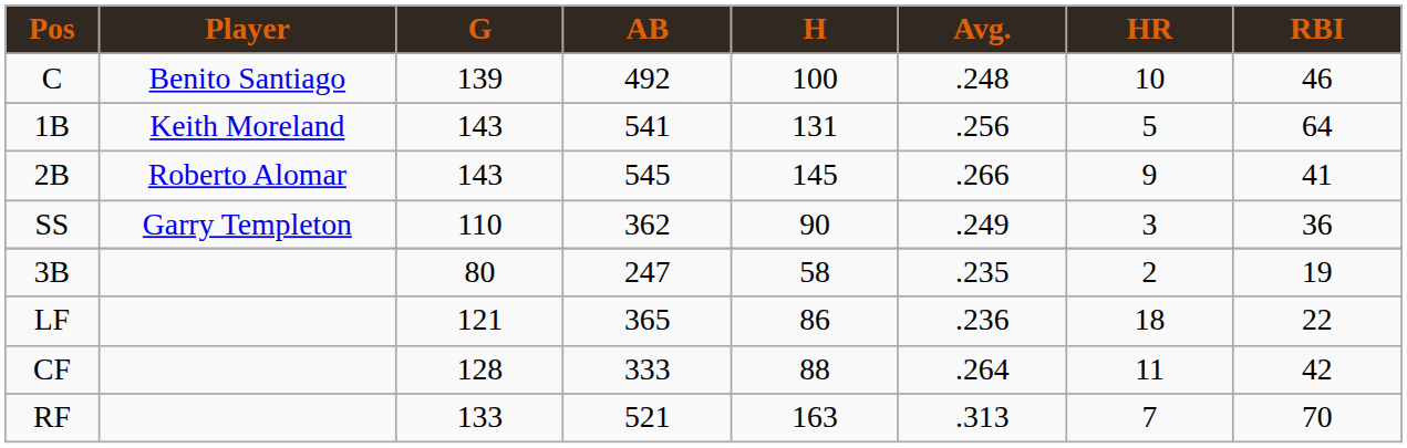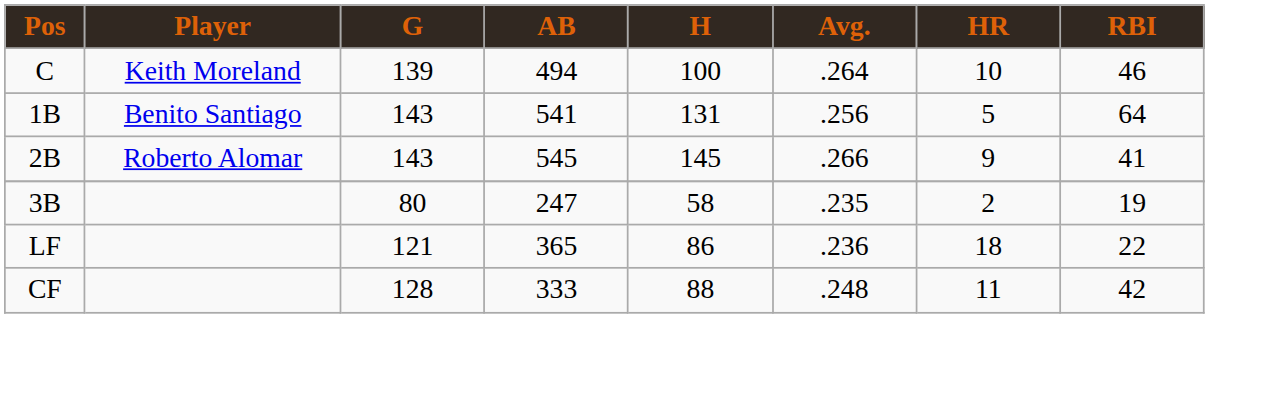C | Player: Benito Santiago -> Keith Moreland
C | AB: 492 -> 494
C | Avg.: .248 -> .264
1B | Player: Keith Moreland -> Benito Santiago
- row: SS | Garry Templeton | 110 | 362 | 90 | .249 | 3 | 36
CF | Avg.: .264 -> .248
- row: RF | 133 | 521 | 163 | .313 | 7 | 70
